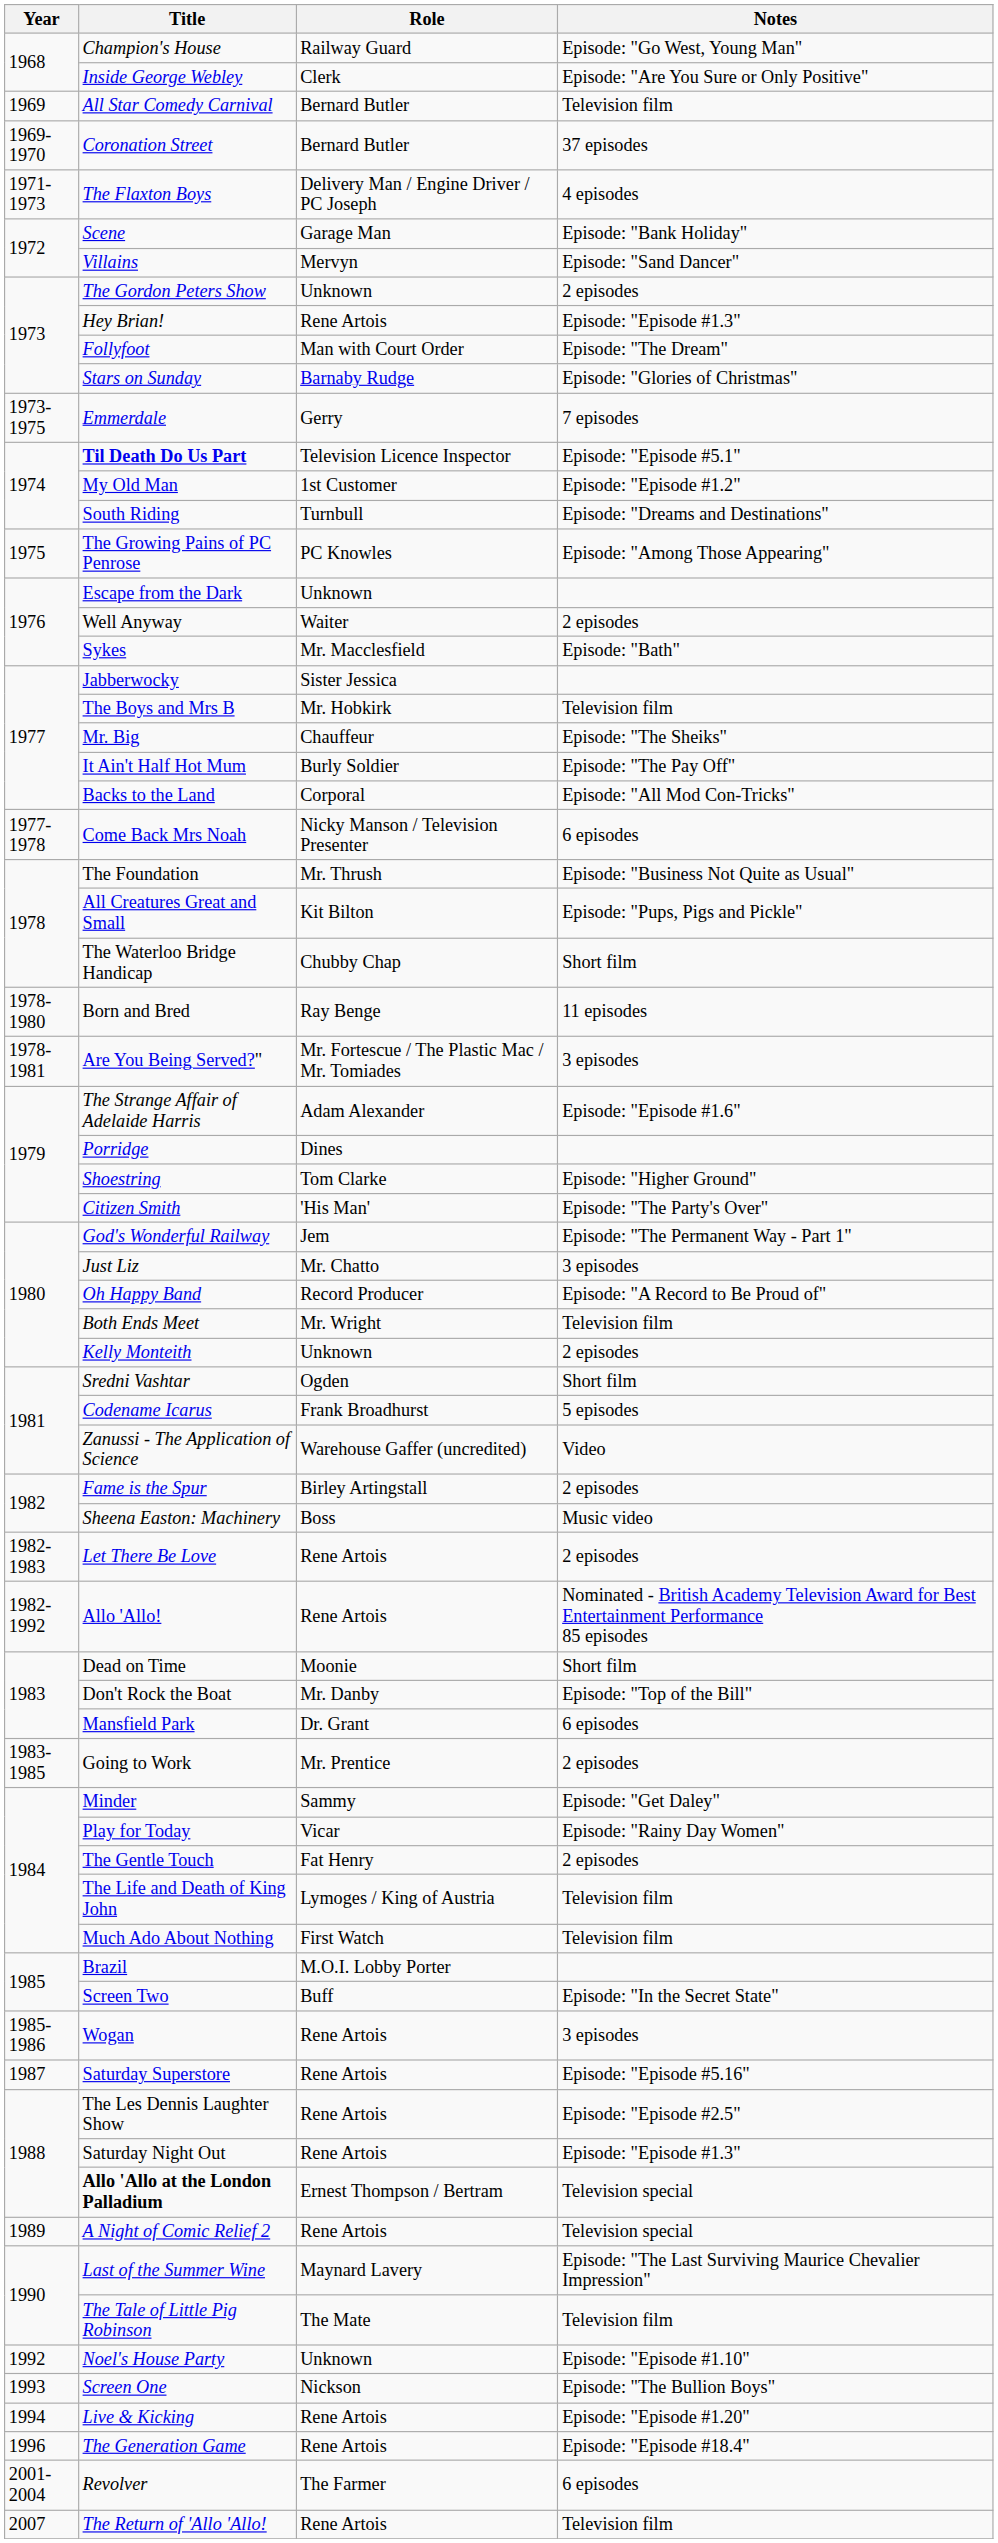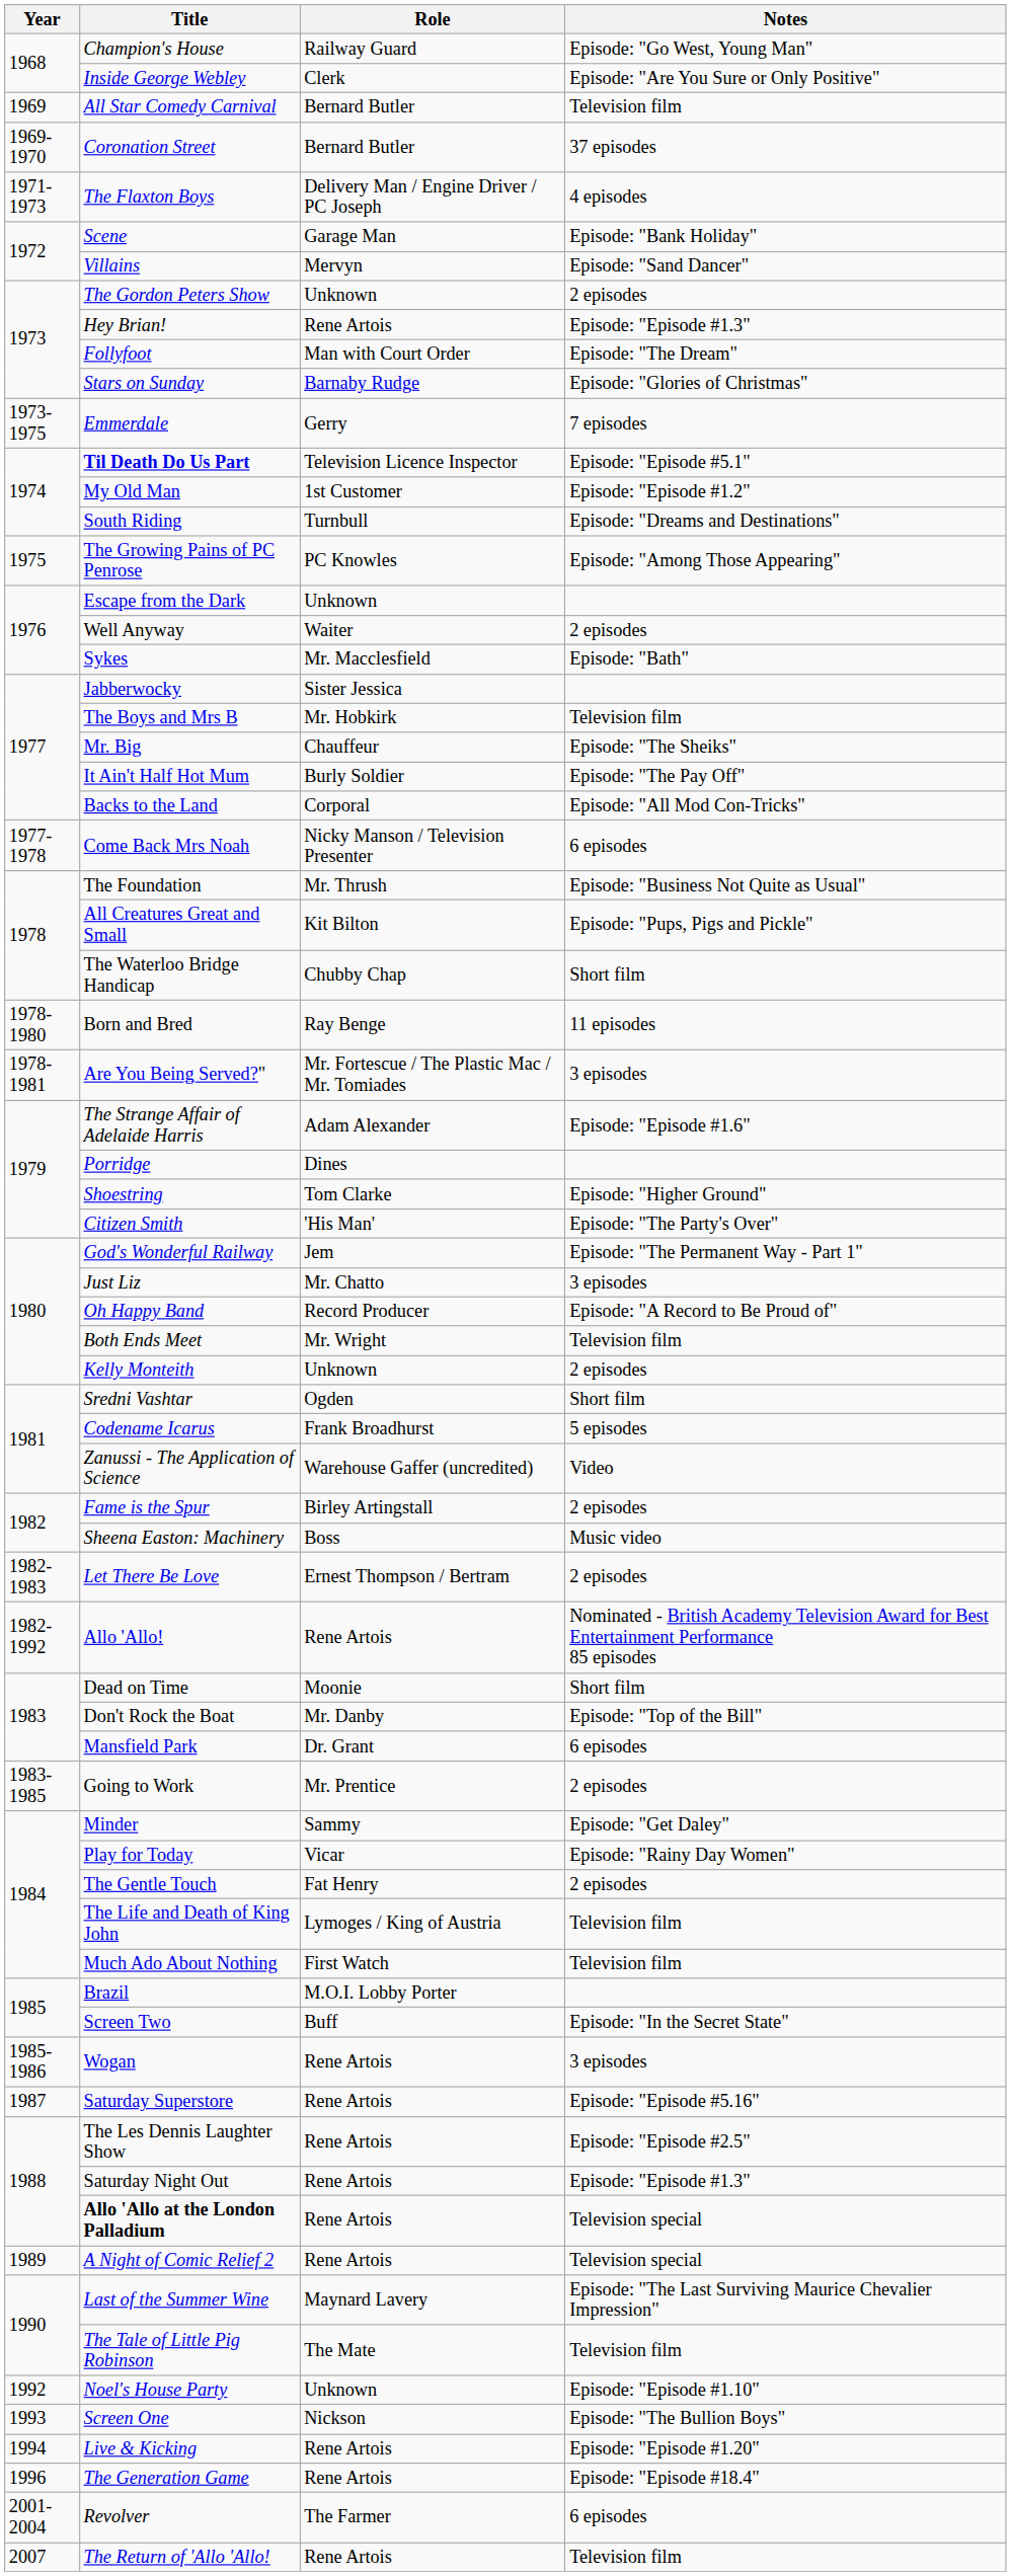Let There Be Love | Role: Rene Artois -> Ernest Thompson / Bertram
Allo 'Allo at the London Palladium | Role: Ernest Thompson / Bertram -> Rene Artois
